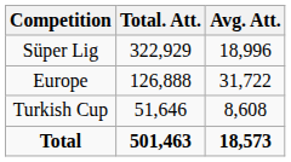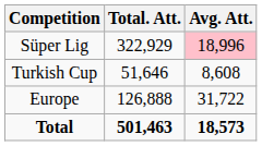Süper Lig | Avg. Att.: no background -> pink background
rows swapped: Turkish Cup <-> Europe
